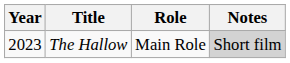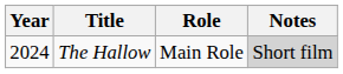The Hallow | Year: 2023 -> 2024
